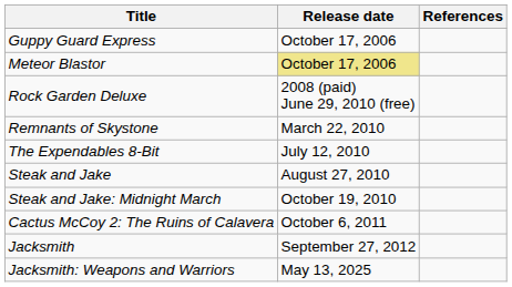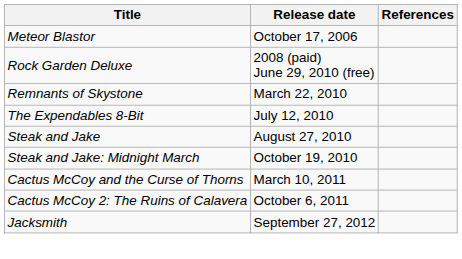- row: Guppy Guard Express | October 17, 2006
Meteor Blastor | Release date: khaki background -> no background
+ row: Cactus McCoy and the Curse of Thorns | March 10, 2011
- row: Jacksmith: Weapons and Warriors | May 13, 2025
